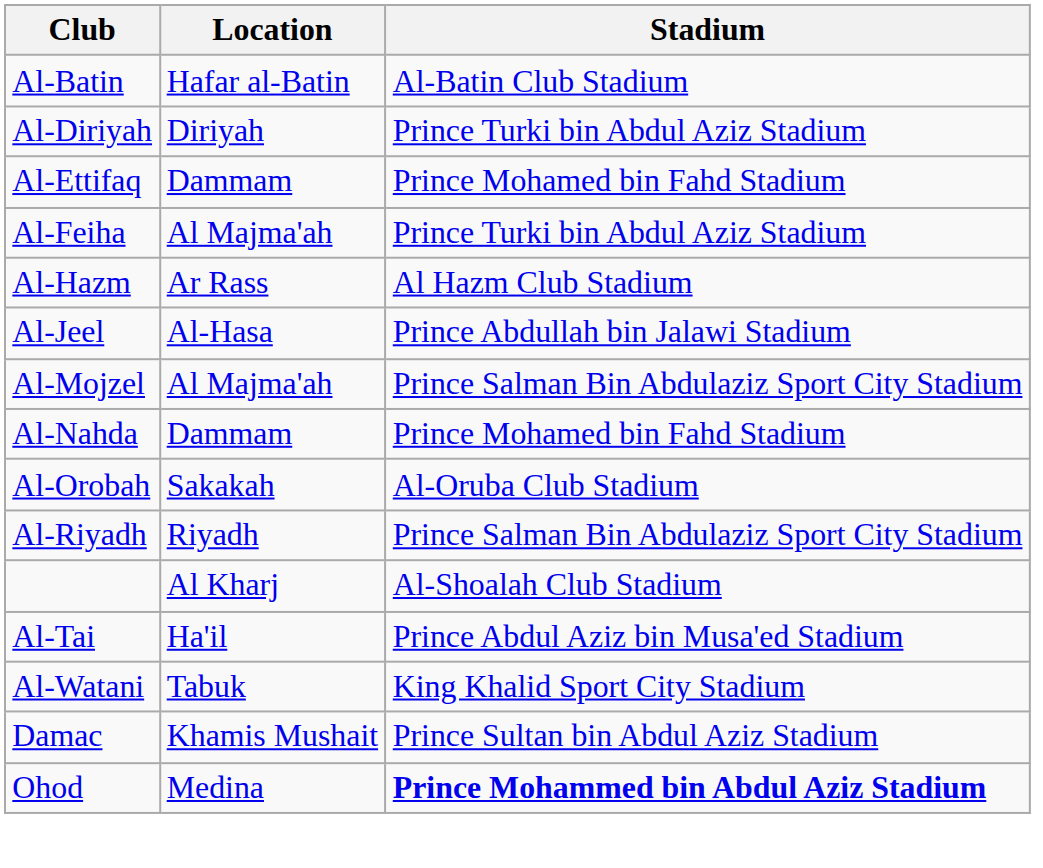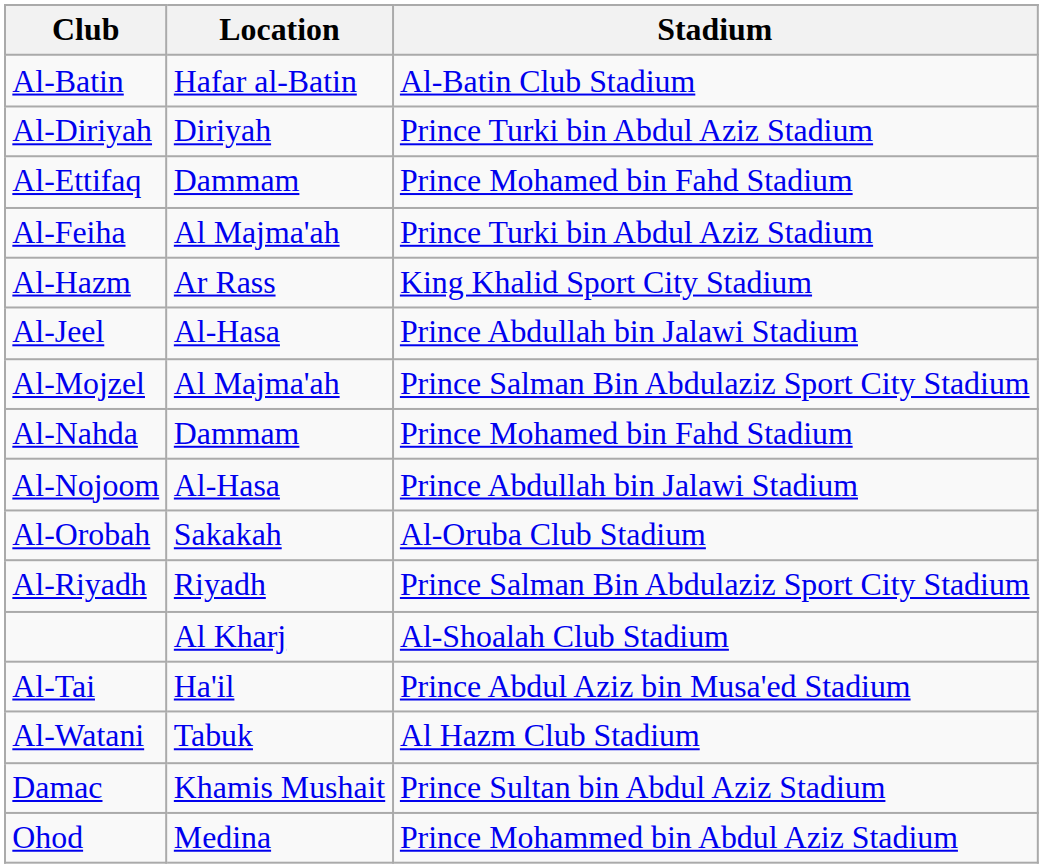Al-Hazm | Stadium: Al Hazm Club Stadium -> King Khalid Sport City Stadium
+ row: Al-Nojoom | Al-Hasa | Prince Abdullah bin Jalawi Stadium
Al-Watani | Stadium: King Khalid Sport City Stadium -> Al Hazm Club Stadium
Ohod | Stadium: bold -> normal
